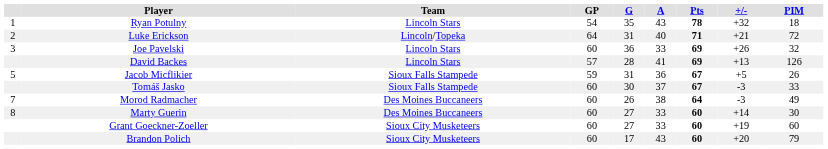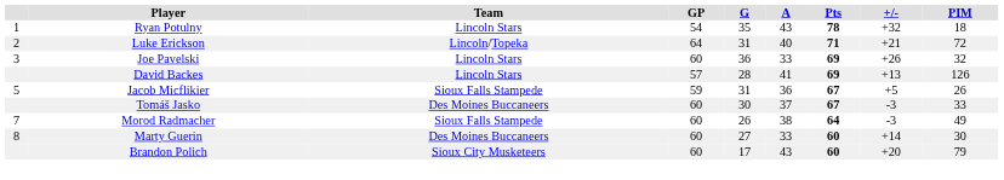Tomáš Jasko | Team: Sioux Falls Stampede -> Des Moines Buccaneers
Morod Radmacher | Team: Des Moines Buccaneers -> Sioux Falls Stampede
- row: Grant Goeckner-Zoeller | Sioux City Musketeers | 60 | 27 | 33 | 60 | +19 | 60
